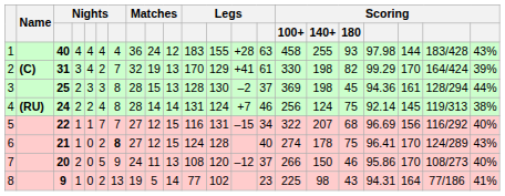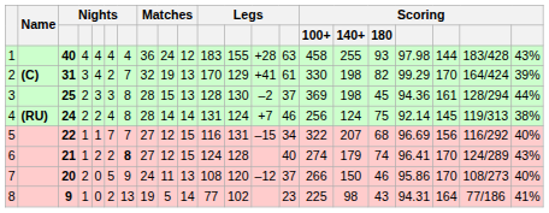6 | column 5: 0 -> 2
6 | Scoring / 140+: 178 -> 179
6 | Scoring / 180: 75 -> 74
